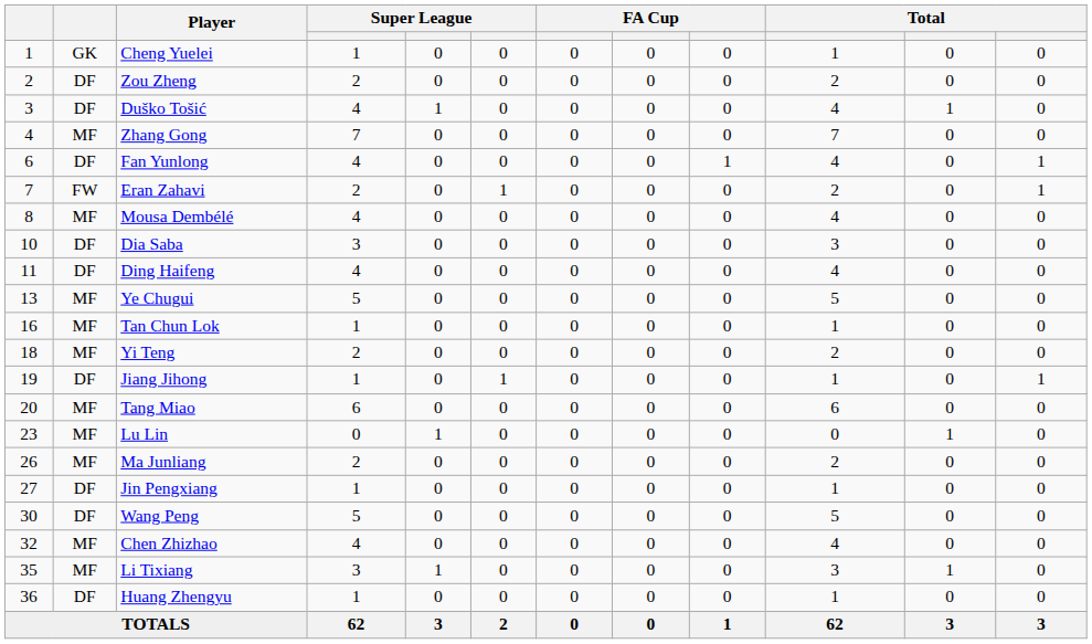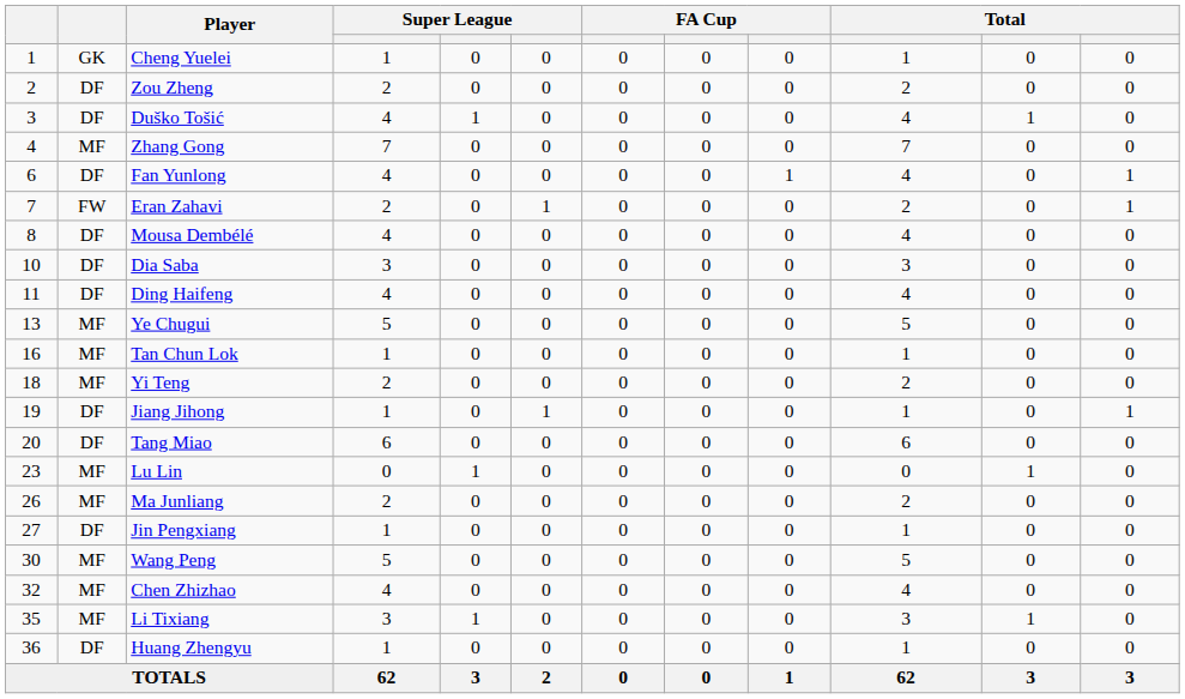Mousa Dembélé | column 2: MF -> DF
Tang Miao | column 2: MF -> DF
Wang Peng | column 2: DF -> MF
